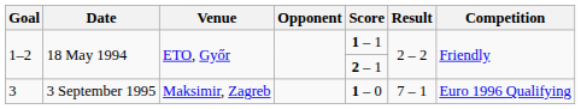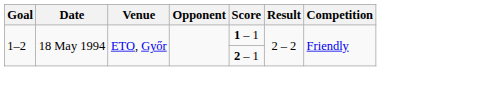- row: 3 | 3 September 1995 | Maksimir, Zagreb | 1 – 0 | 7 – 1 | Euro 1996 Qualifying
